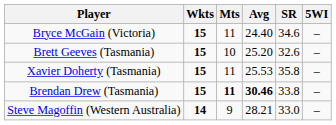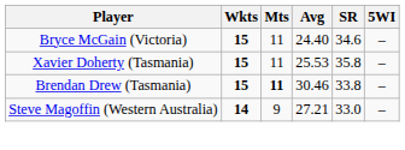- row: Brett Geeves (Tasmania) | 15 | 10 | 25.20 | 32.6 | –
Brendan Drew (Tasmania) | Avg: bold -> normal
Steve Magoffin (Western Australia) | Avg: 28.21 -> 27.21
